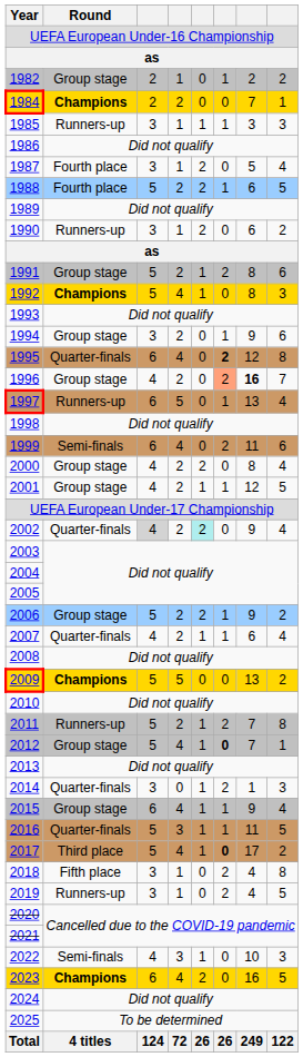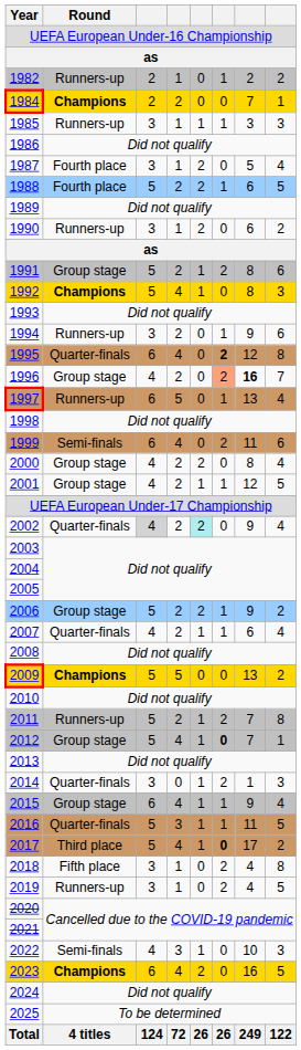1982 | Round: Group stage -> Runners-up
1994 | Round: Group stage -> Runners-up
